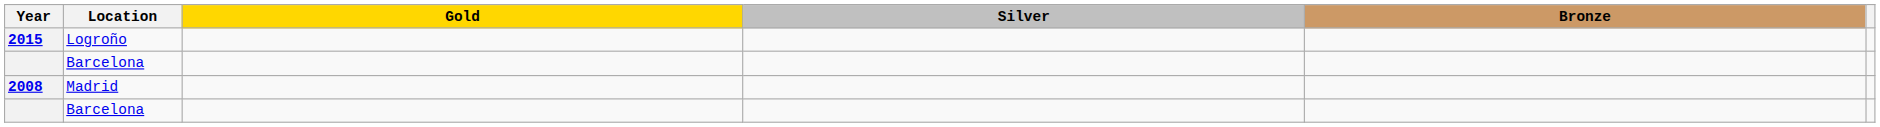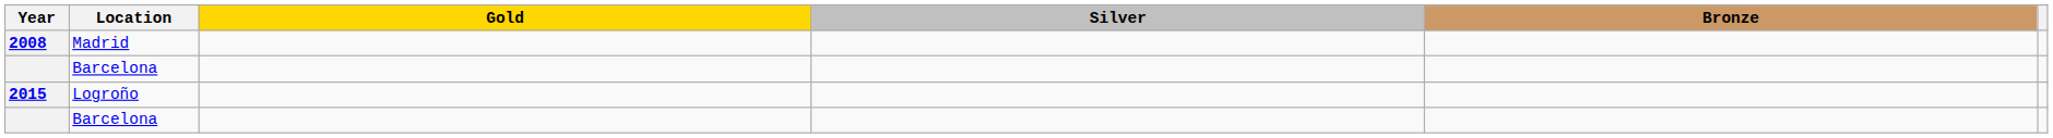rows swapped: 2008 <-> 2015
